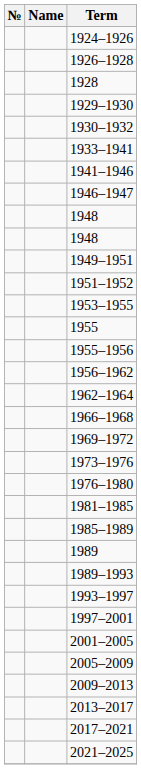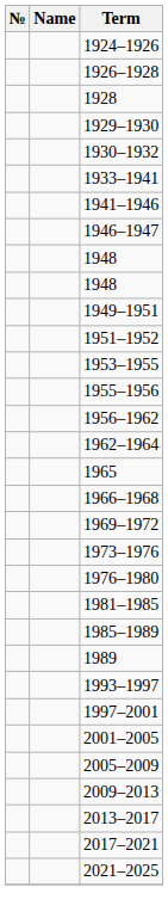- row: 1955
+ row: 1965
- row: 1989–1993
